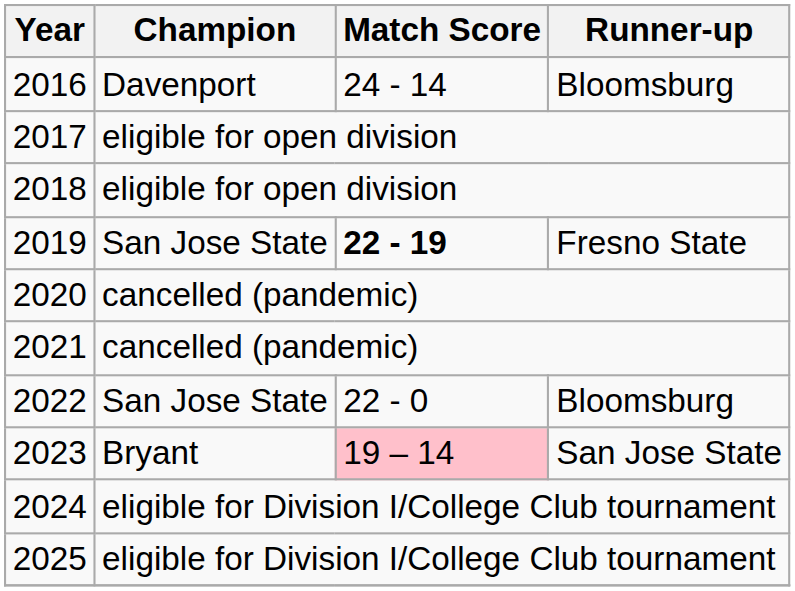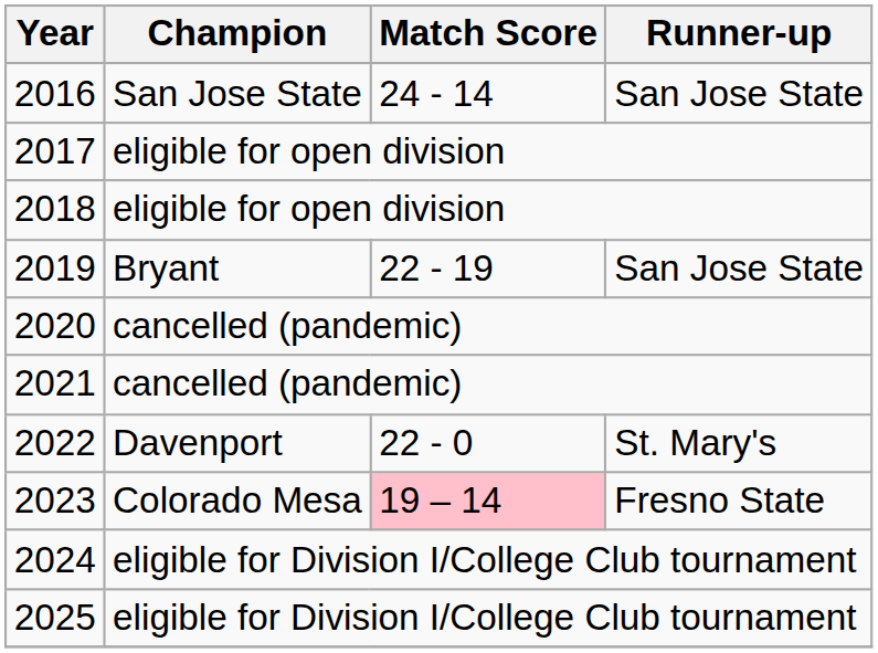2016 | Champion: Davenport -> San Jose State
2016 | Runner-up: Bloomsburg -> San Jose State
2019 | Champion: San Jose State -> Bryant
2019 | Match Score: bold -> normal
2019 | Runner-up: Fresno State -> San Jose State
2022 | Champion: San Jose State -> Davenport
2022 | Runner-up: Bloomsburg -> St. Mary's
2023 | Champion: Bryant -> Colorado Mesa
2023 | Runner-up: San Jose State -> Fresno State
